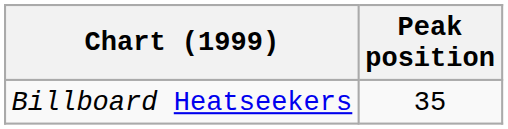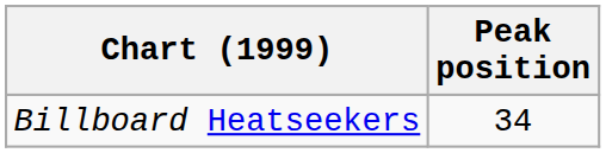Billboard Heatseekers | Peak position: 35 -> 34
